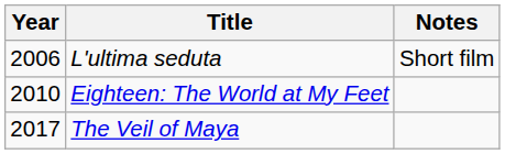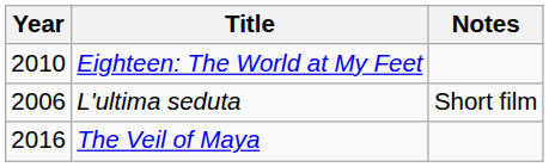rows swapped: L'ultima seduta <-> Eighteen: The World at My Feet
The Veil of Maya | Year: 2017 -> 2016
